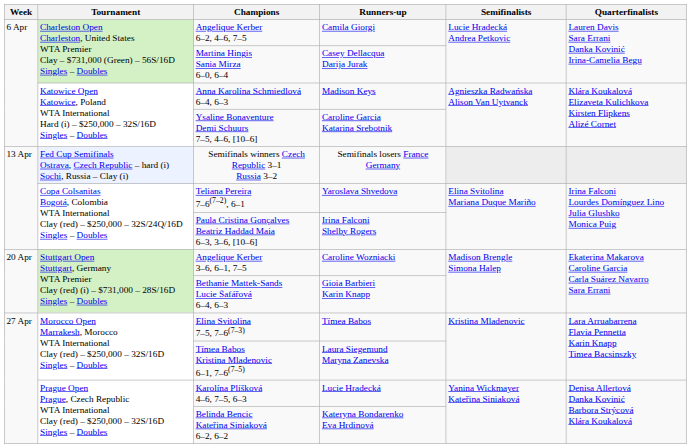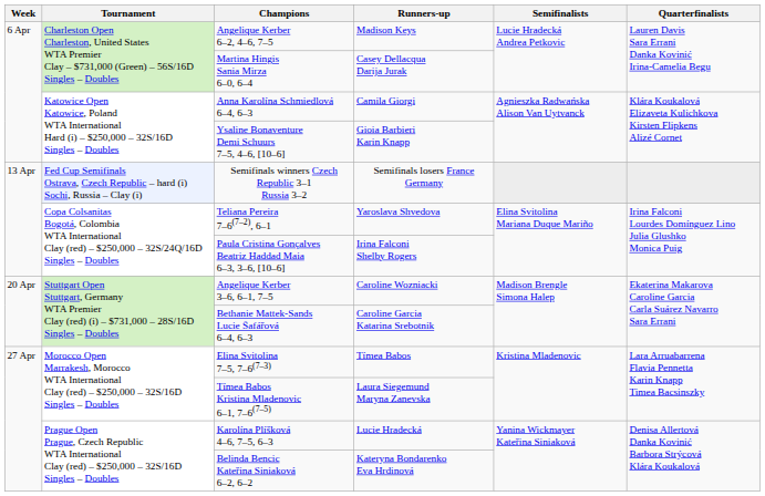Angelique Kerber 6–2, 4–6, 7–5 | Runners-up: Camila Giorgi -> Madison Keys
Anna Karolína Schmiedlová 6–4, 6–3 | Runners-up: Madison Keys -> Camila Giorgi
Ysaline Bonaventure Demi Schuurs 7–5, 4–6, [10–6] | Runners-up: Caroline Garcia Katarina Srebotnik -> Gioia Barbieri Karin Knapp
Bethanie Mattek-Sands Lucie Šafářová 6–4, 6–3 | Runners-up: Gioia Barbieri Karin Knapp -> Caroline Garcia Katarina Srebotnik
